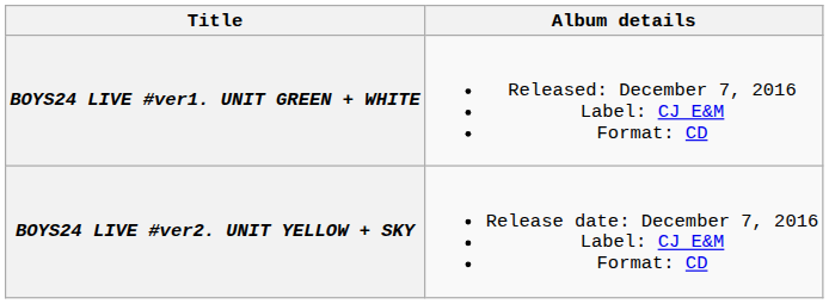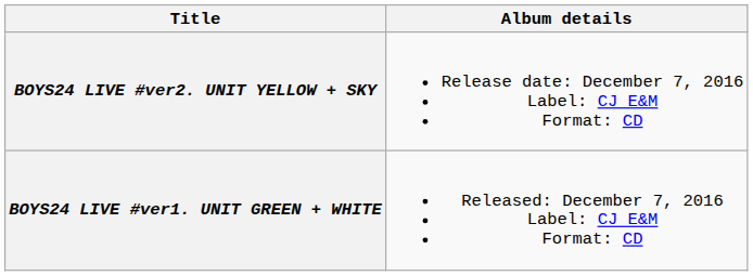rows swapped: BOYS24 LIVE #ver1. UNIT GREEN + WHITE <-> BOYS24 LIVE #ver2. UNIT YELLOW + SKY
